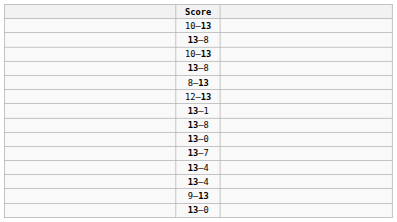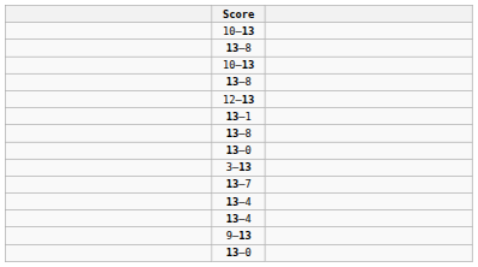- row: 8–13
+ row: 3–13
